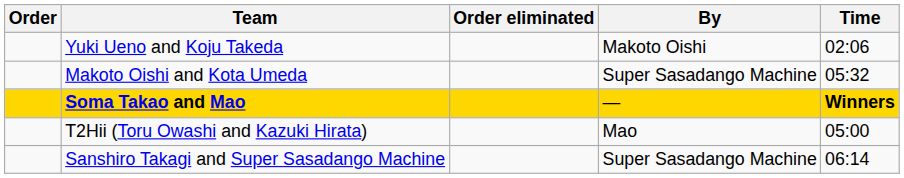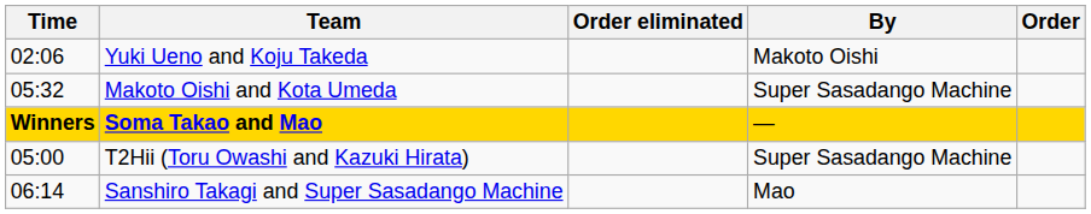columns swapped: Order <-> Time
T2Hii (Toru Owashi and Kazuki Hirata) | By: Mao -> Super Sasadango Machine
Sanshiro Takagi and Super Sasadango Machine | By: Super Sasadango Machine -> Mao
